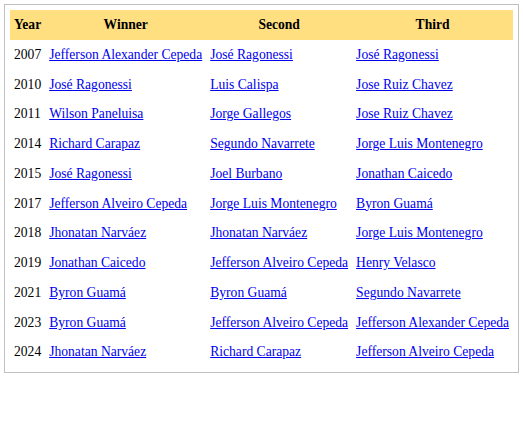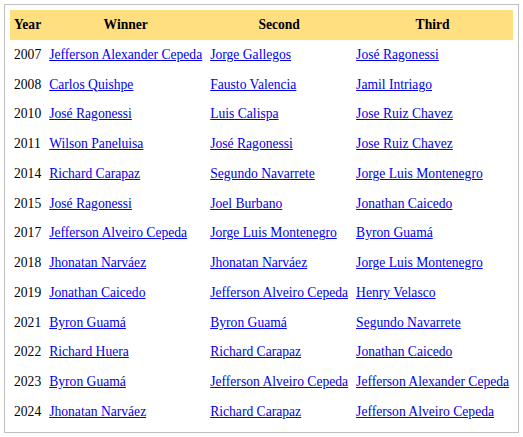2007 | Second: José Ragonessi -> Jorge Gallegos
+ row: 2008 | Carlos Quishpe | Fausto Valencia | Jamil Intriago
2011 | Second: Jorge Gallegos -> José Ragonessi
+ row: 2022 | Richard Huera | Richard Carapaz | Jonathan Caicedo
